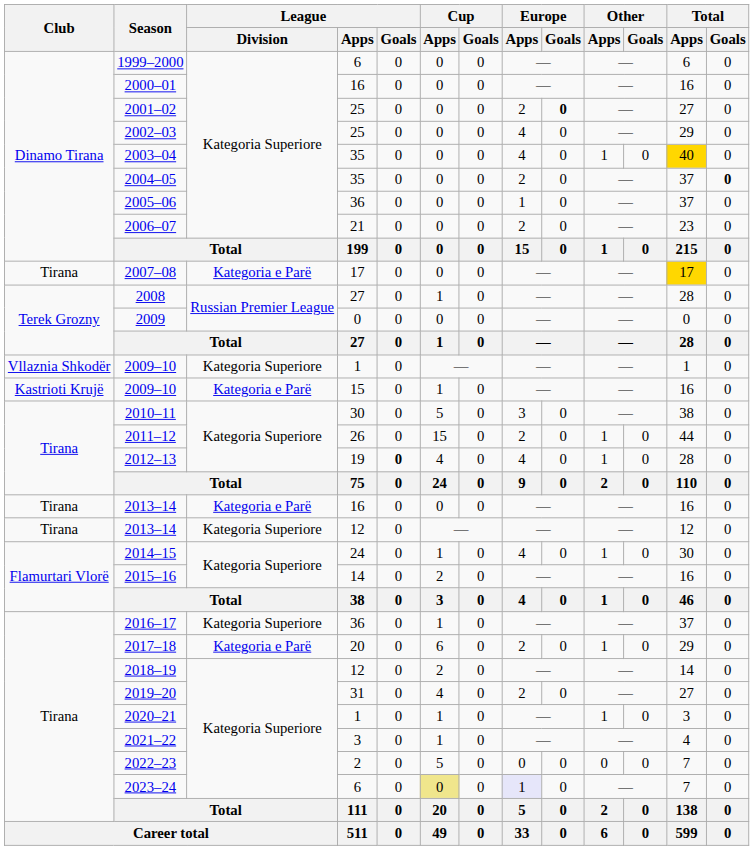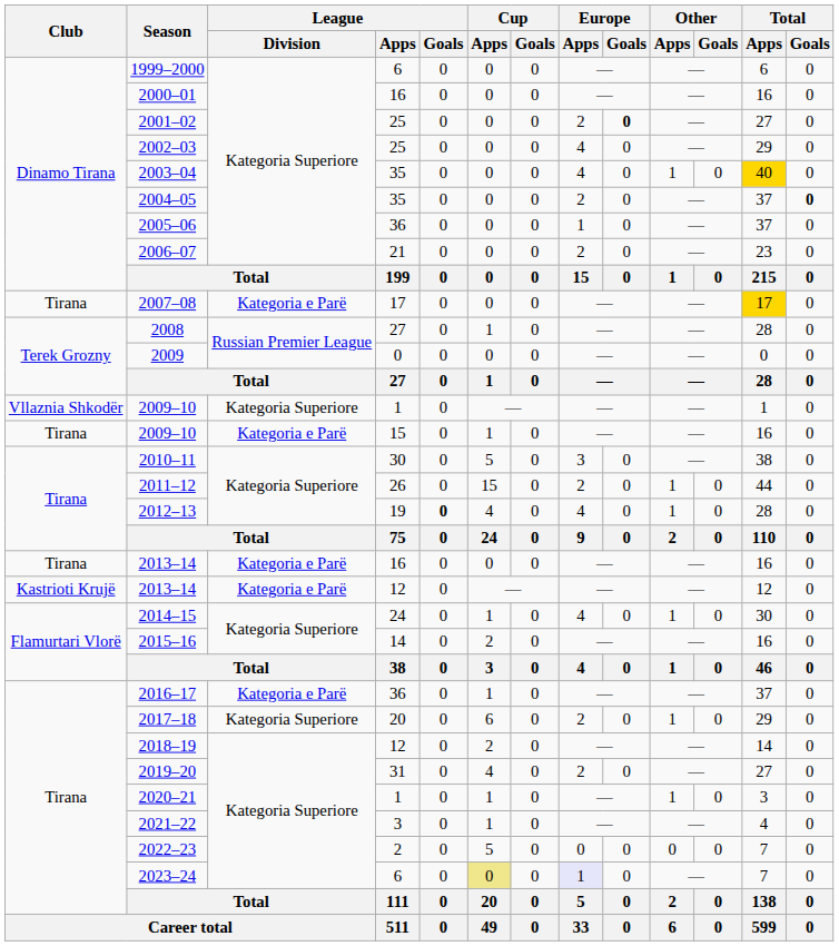2009–10 / 15 | Club: Kastrioti Krujë -> Tirana
2013–14 / 12 | Club: Tirana -> Kastrioti Krujë
2013–14 / 12 | League / Division: Kategoria Superiore -> Kategoria e Parë
2016–17 | League / Division: Kategoria Superiore -> Kategoria e Parë
2017–18 | League / Division: Kategoria e Parë -> Kategoria Superiore
